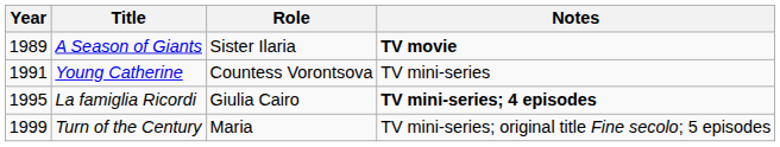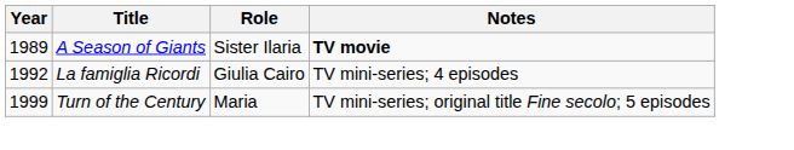- row: 1991 | Young Catherine | Countess Vorontsova | TV mini-series
La famiglia Ricordi | Year: 1995 -> 1992
La famiglia Ricordi | Notes: bold -> normal
